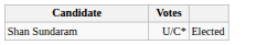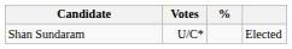+ column: %
